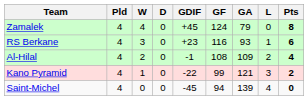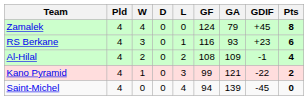columns swapped: L <-> GDIF
